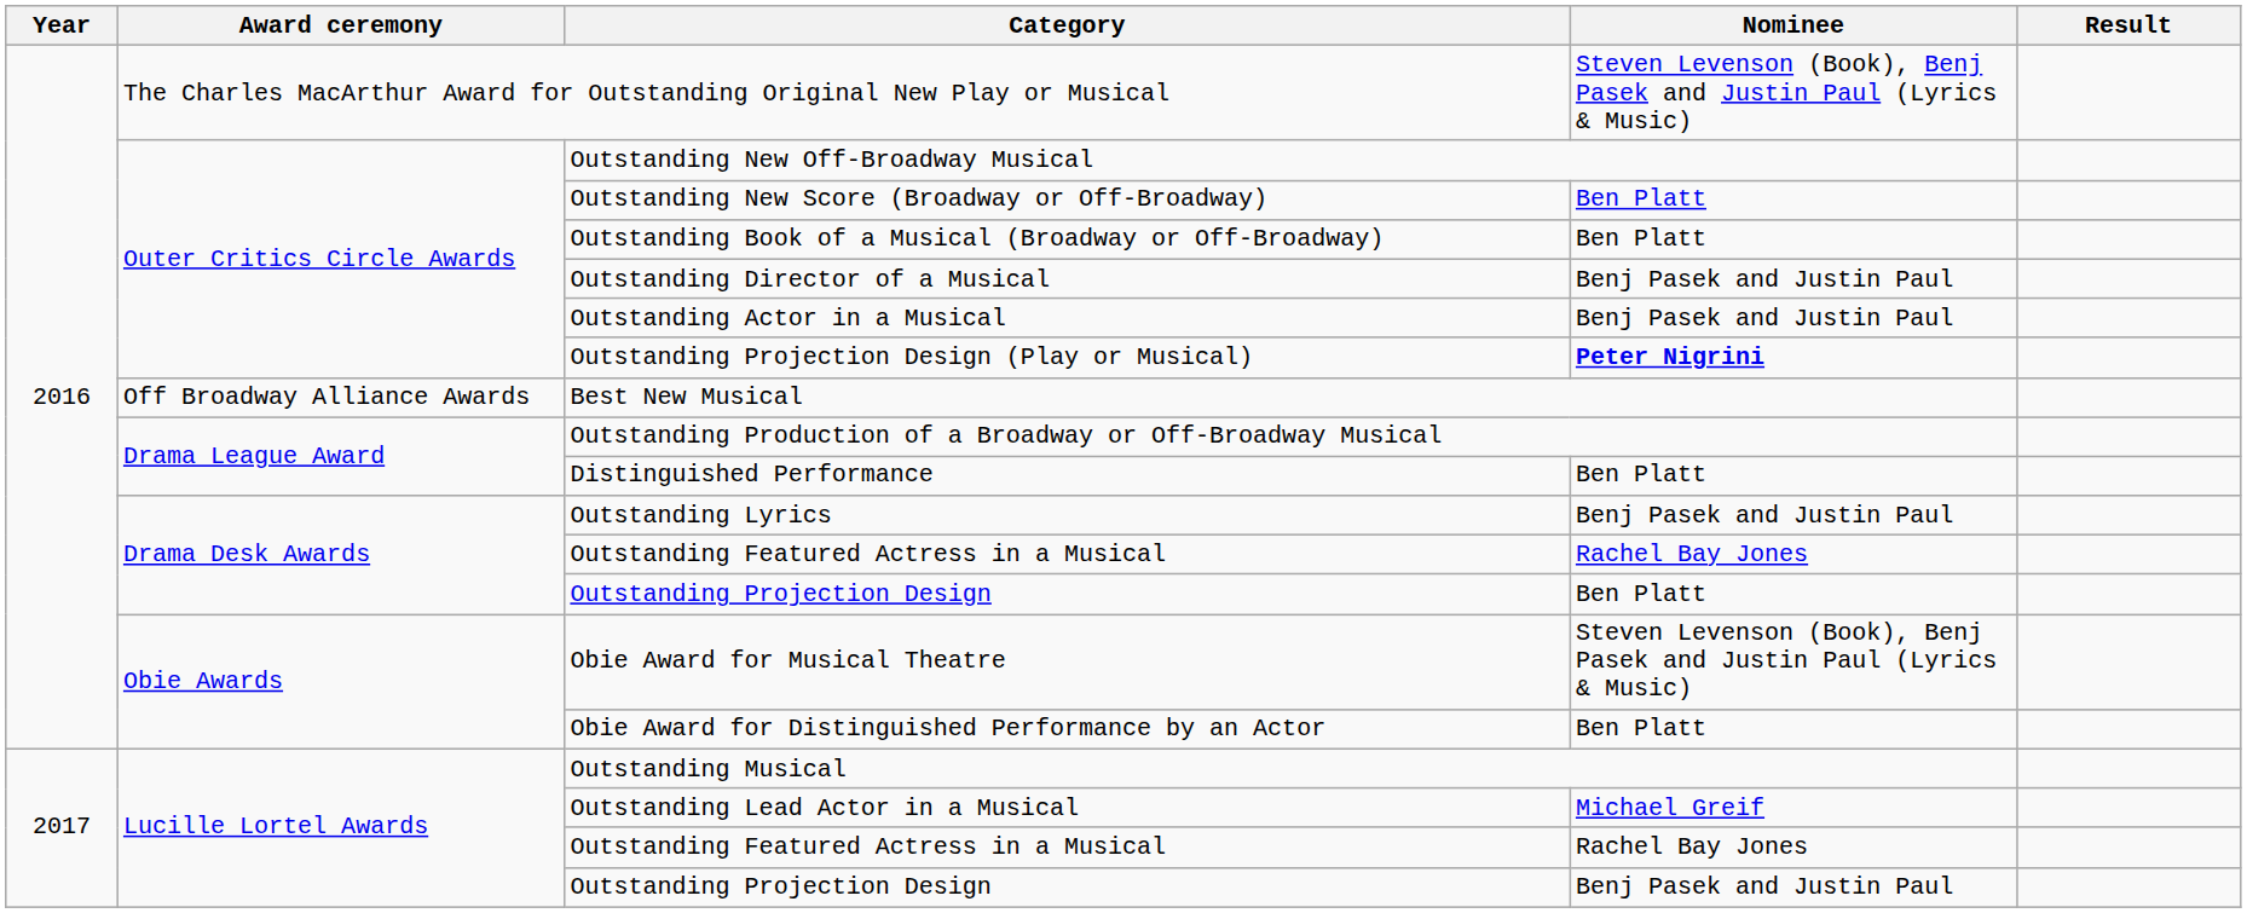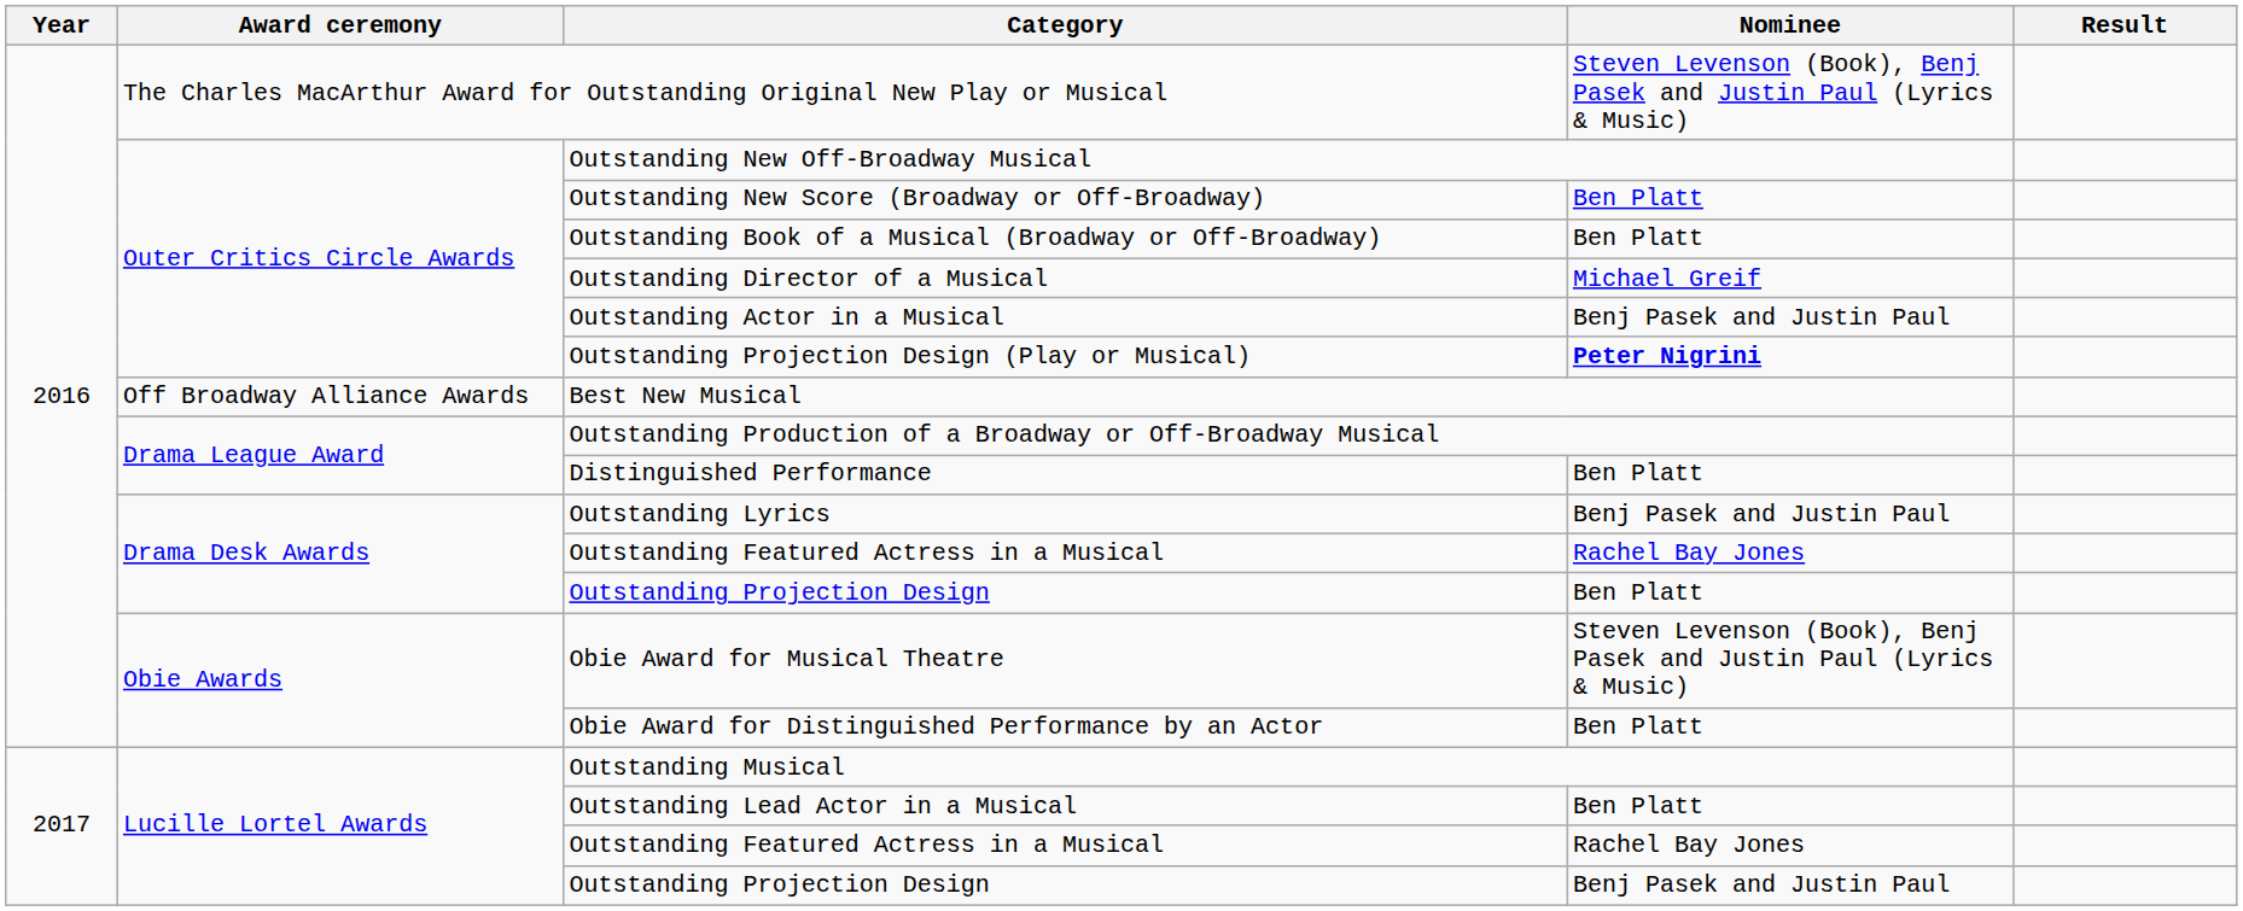Outstanding Director of a Musical | Nominee: Benj Pasek and Justin Paul -> Michael Greif
Outstanding Lead Actor in a Musical | Nominee: Michael Greif -> Ben Platt
